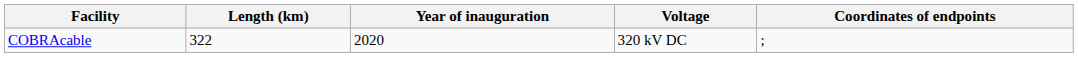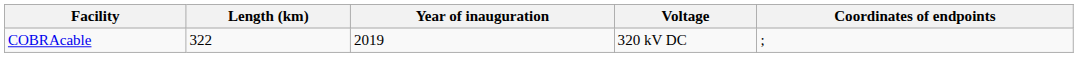COBRAcable | Year of inauguration: 2020 -> 2019
